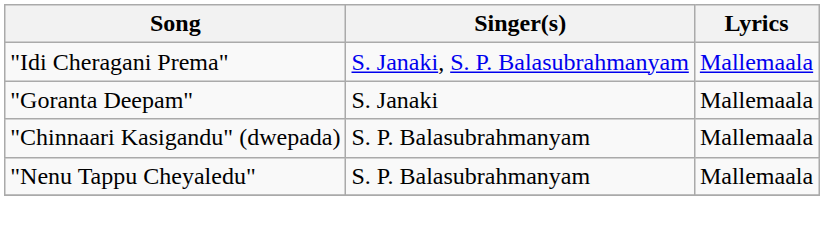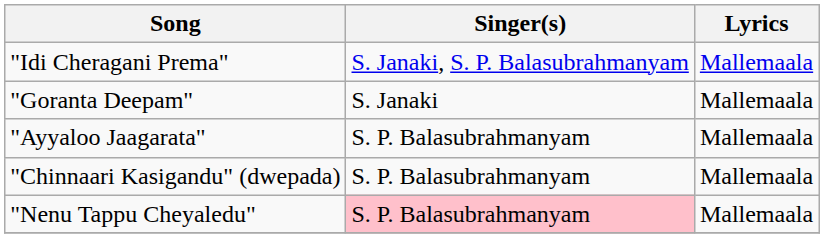+ row: "Ayyaloo Jaagarata" | S. P. Balasubrahmanyam | Mallemaala
"Nenu Tappu Cheyaledu" | Singer(s): no background -> pink background
